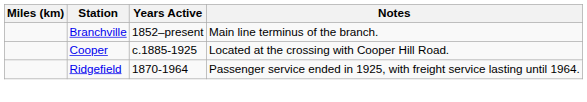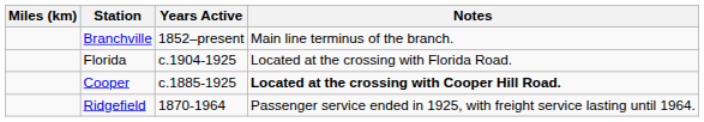+ row: Florida | c.1904-1925 | Located at the crossing with Florida Road.
Cooper | Notes: normal -> bold
